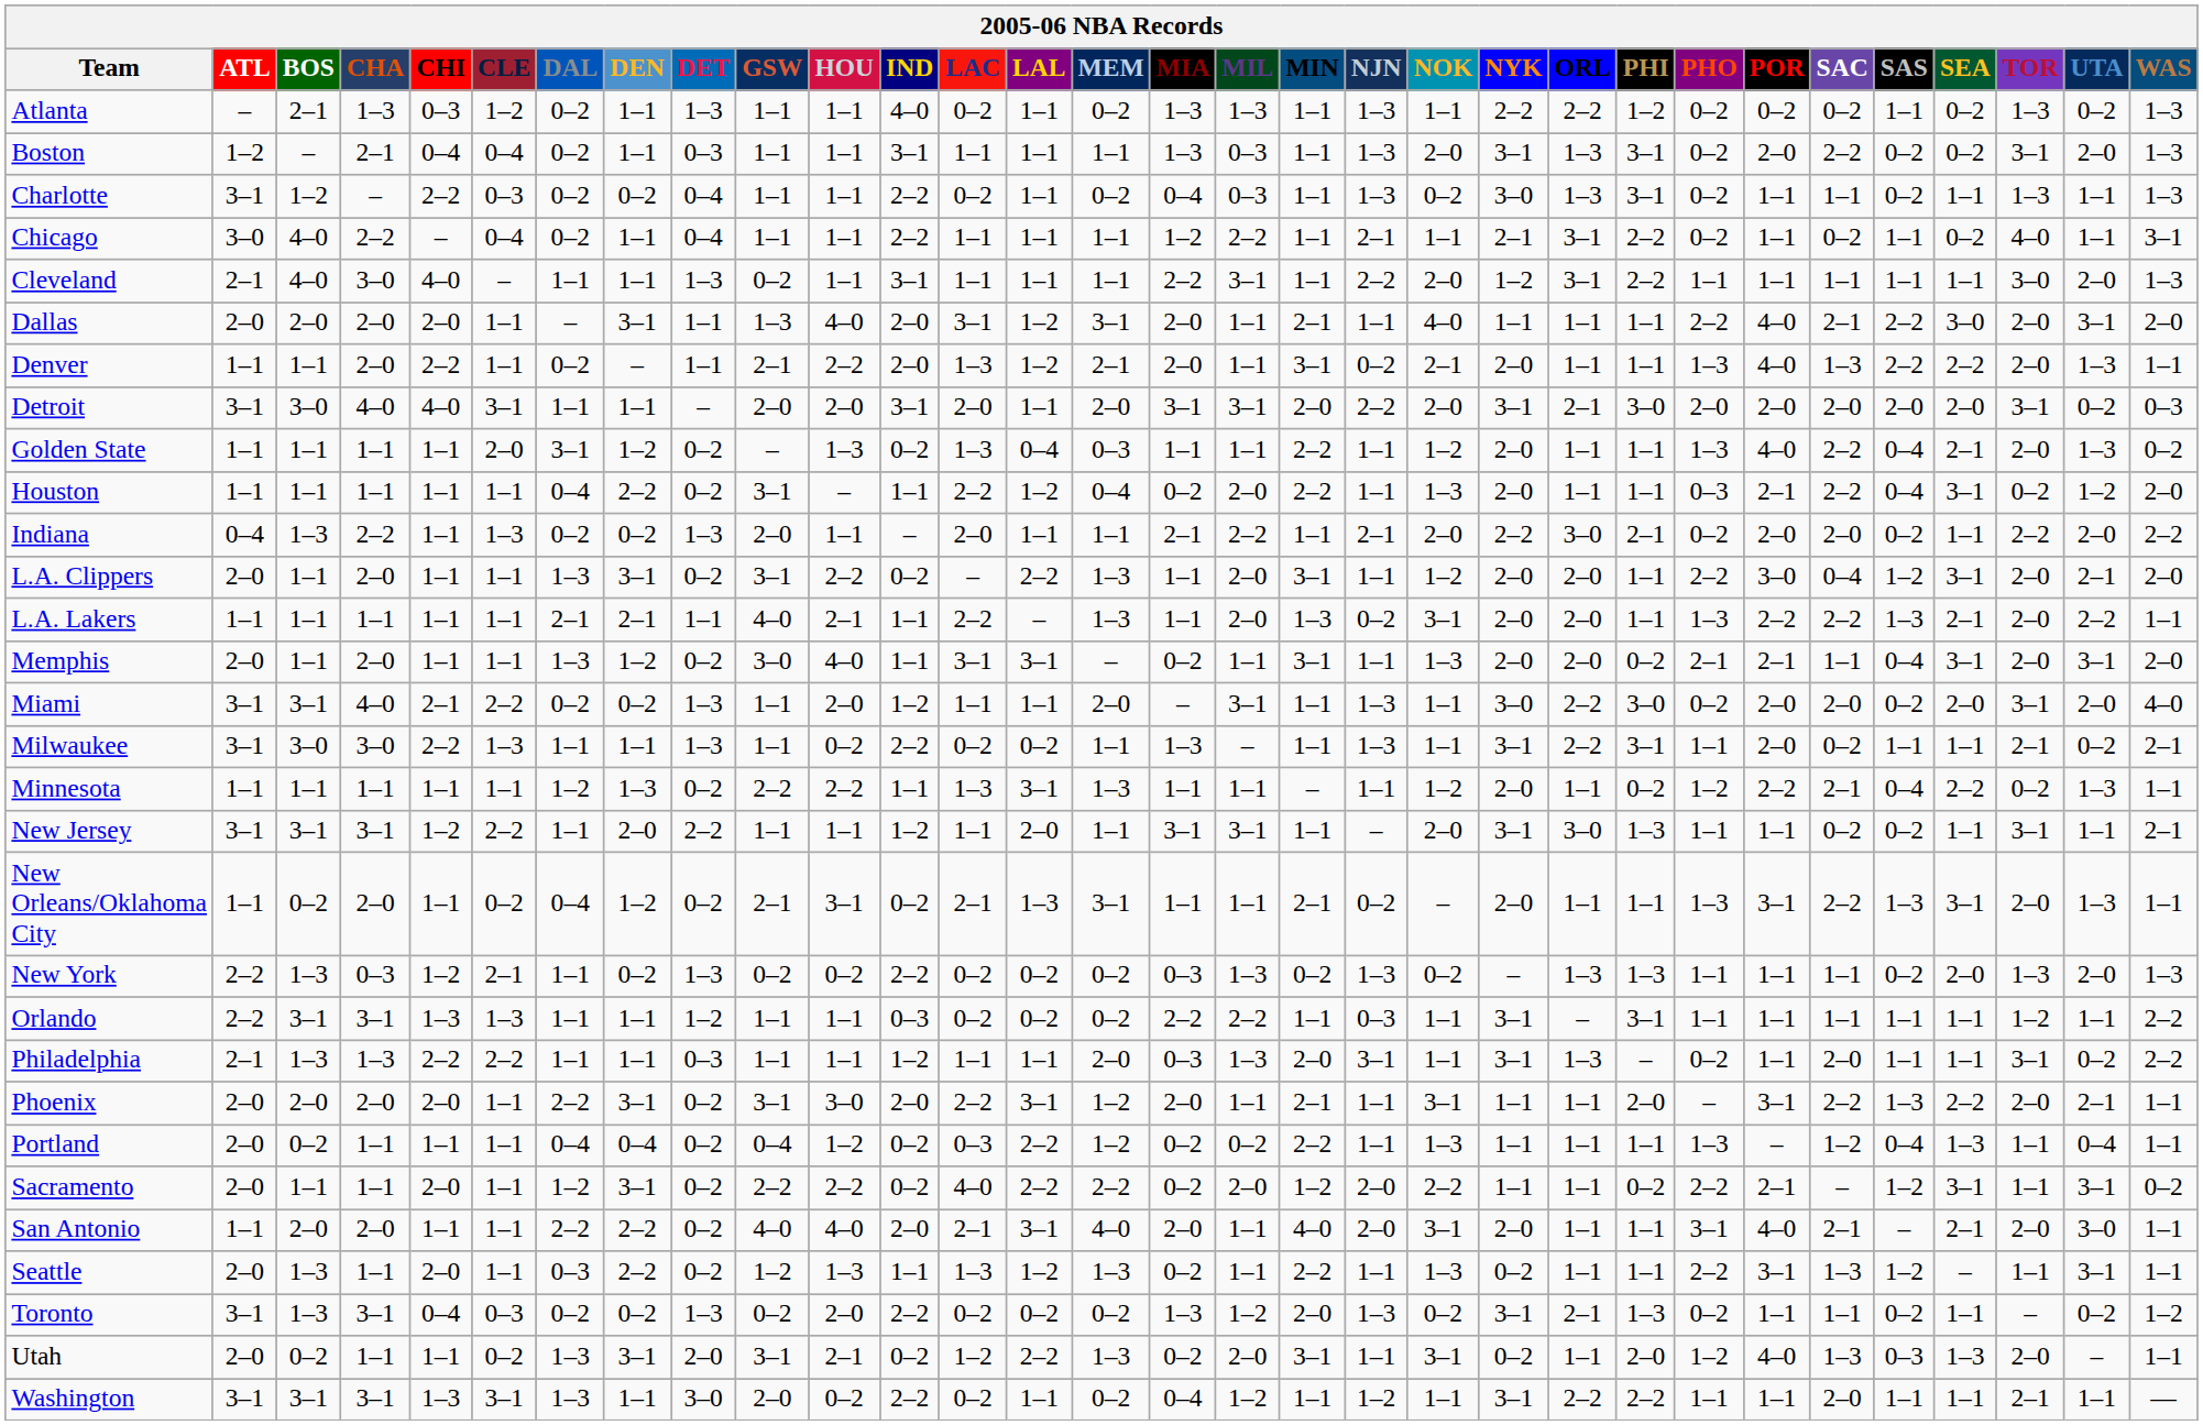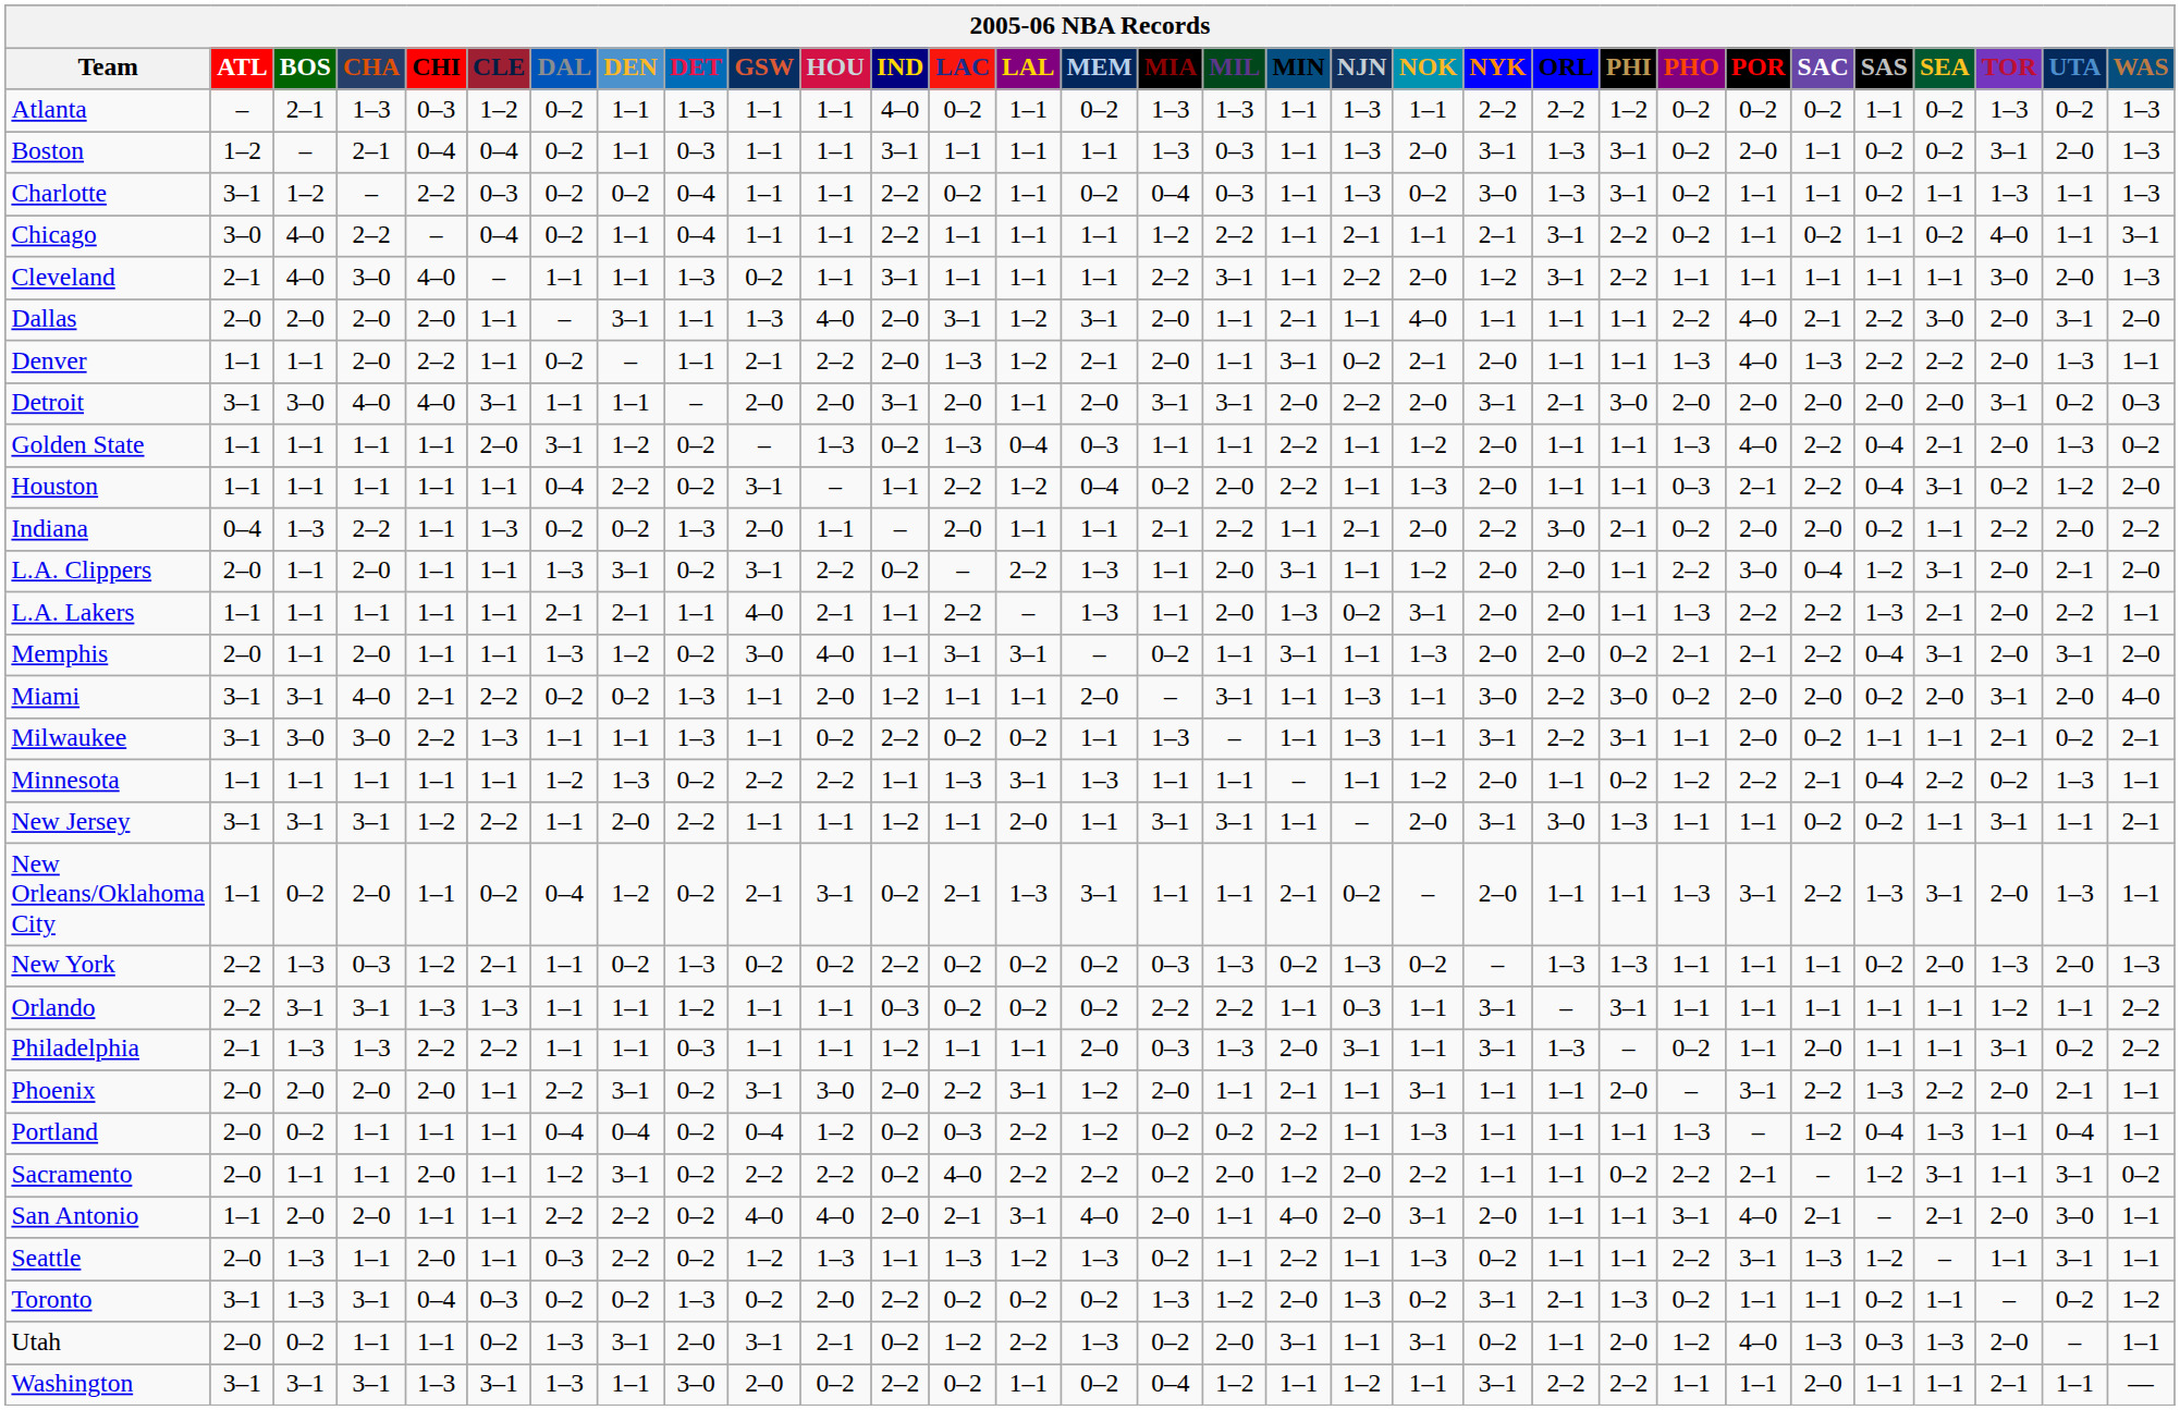Boston | SAC: 2–2 -> 1–1
Memphis | SAC: 1–1 -> 2–2
